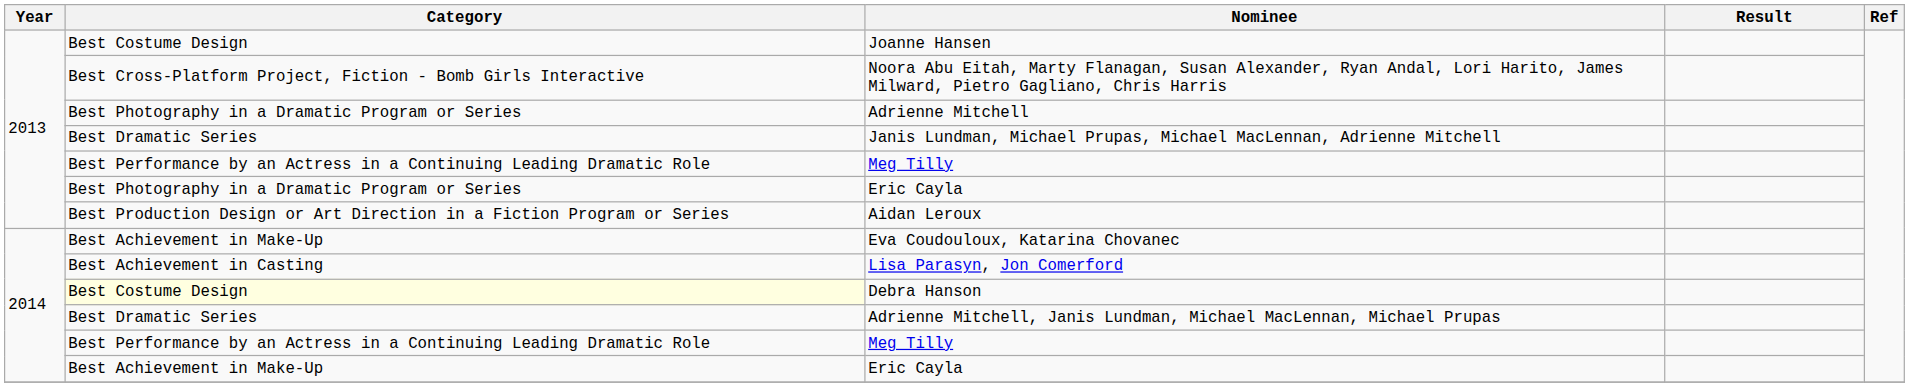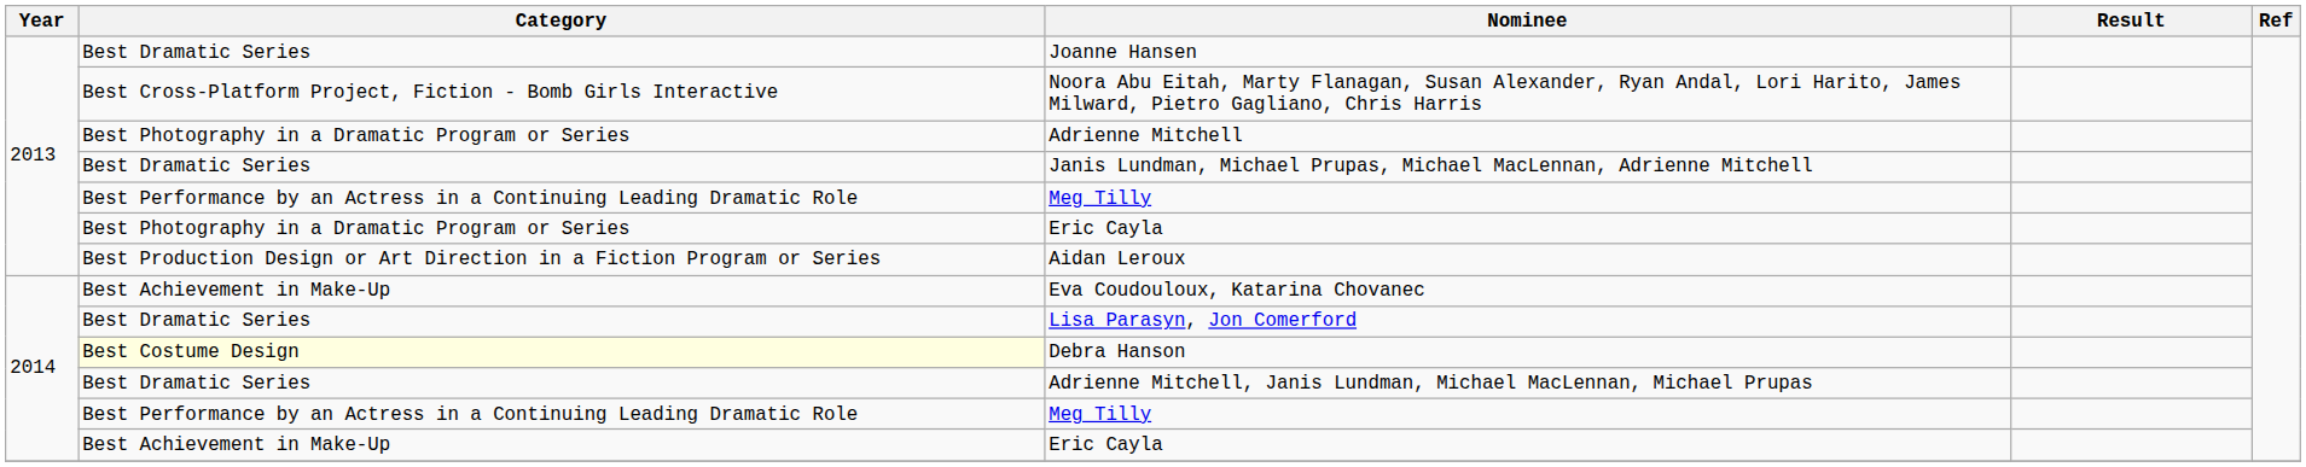Joanne Hansen | Category: Best Costume Design -> Best Dramatic Series
Lisa Parasyn, Jon Comerford | Category: Best Achievement in Casting -> Best Dramatic Series
